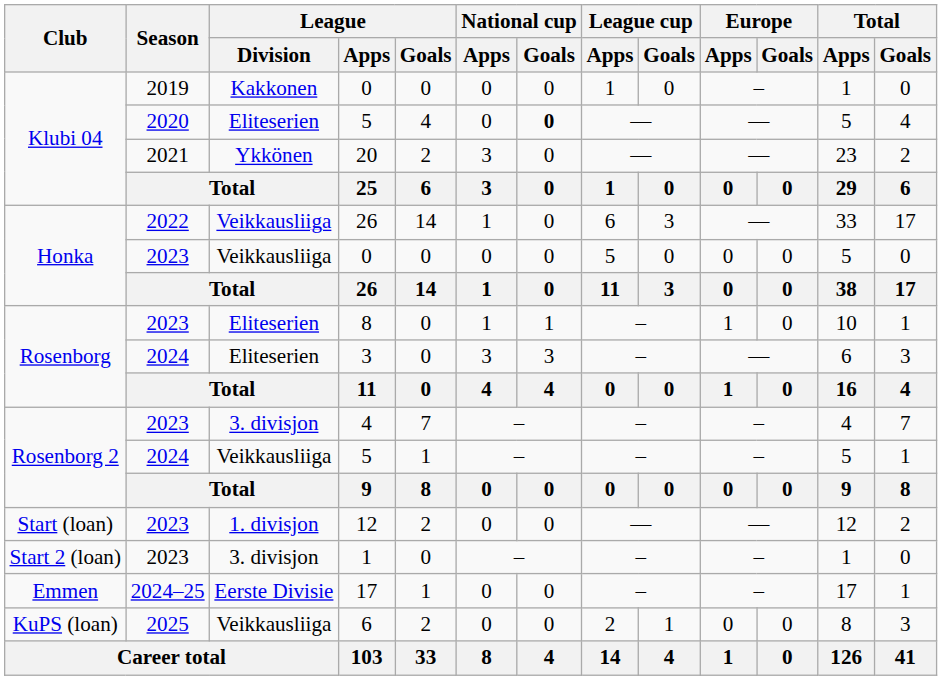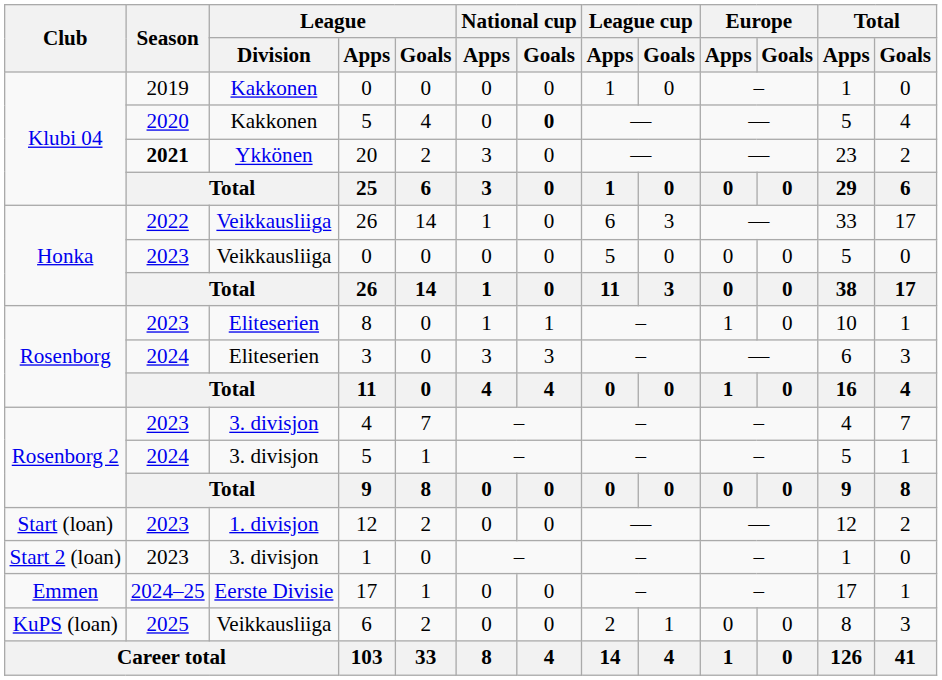Klubi 04 / 5 | League / Division: Eliteserien -> Kakkonen
20 | Season: normal -> bold
Rosenborg 2 / 5 | League / Division: Veikkausliiga -> 3. divisjon
